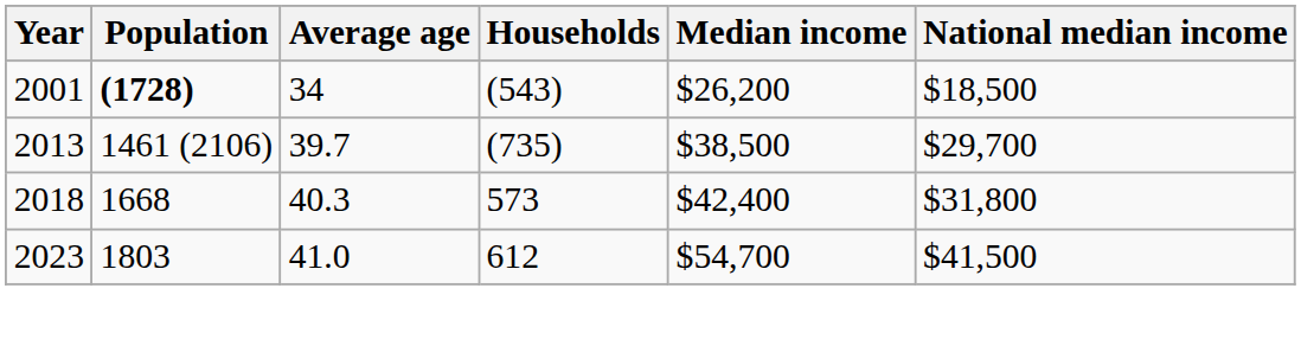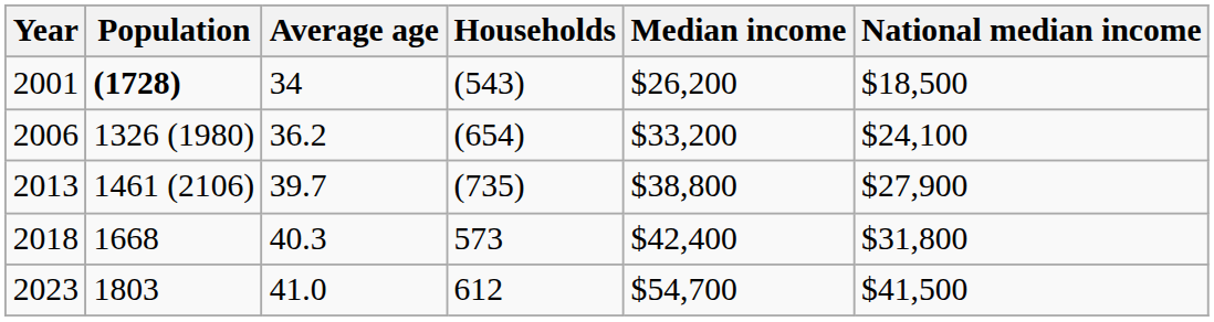+ row: 2006 | 1326 (1980) | 36.2 | (654) | $33,200 | $24,100
2013 | Median income: $38,500 -> $38,800
2013 | National median income: $29,700 -> $27,900
